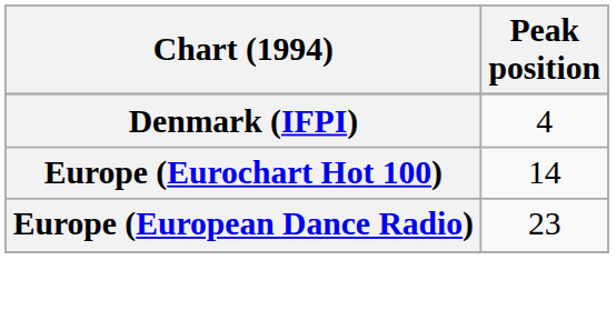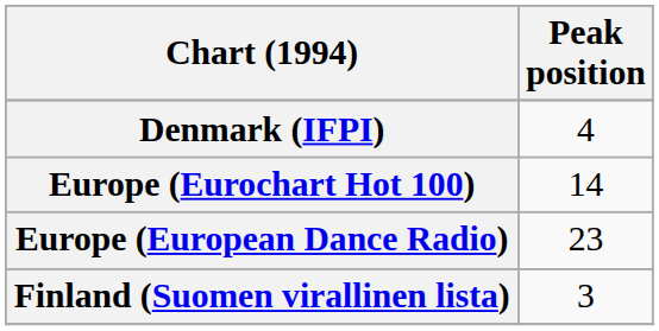+ row: Finland (Suomen virallinen lista) | 3
